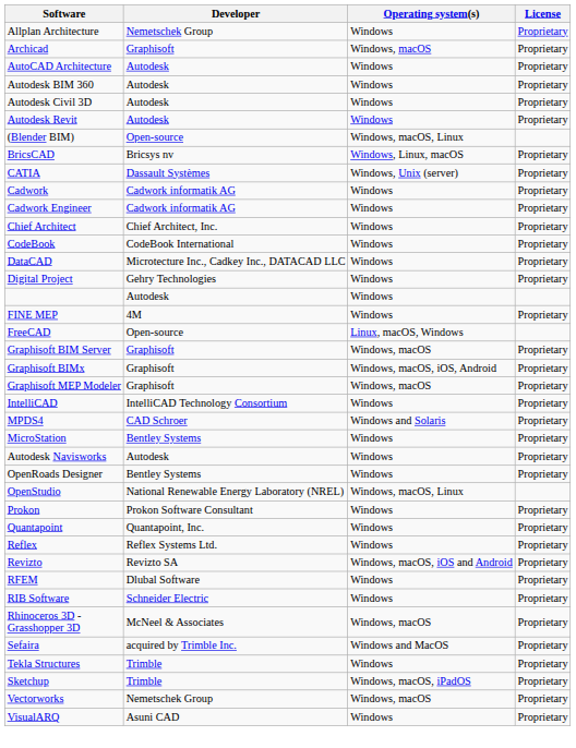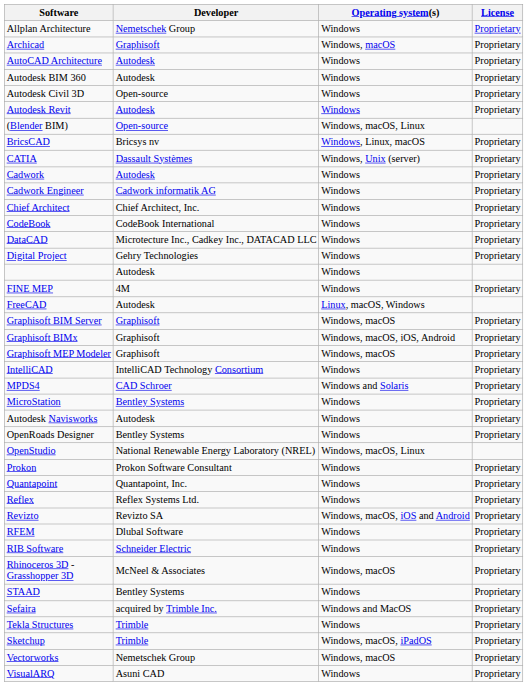Autodesk Civil 3D | Developer: Autodesk -> Open-source
Cadwork | Developer: Cadwork informatik AG -> Autodesk
FreeCAD | Developer: Open-source -> Autodesk
+ row: STAAD | Bentley Systems | Windows | Proprietary
